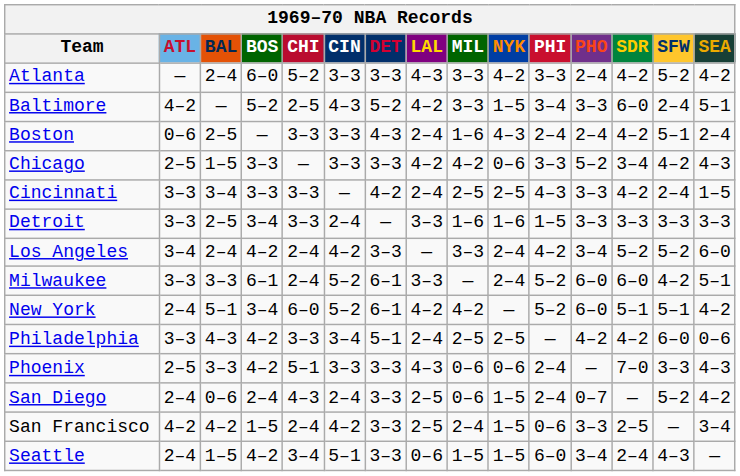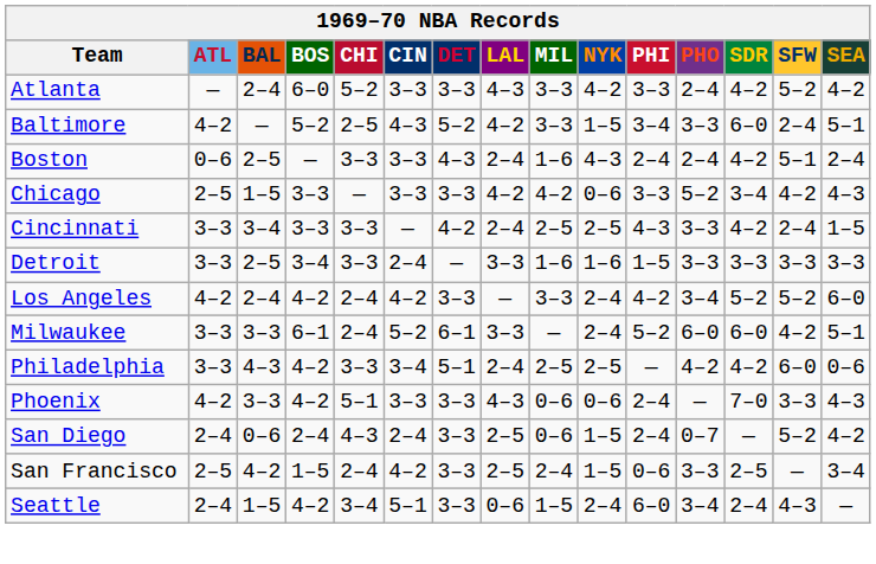Los Angeles | ATL: 3–4 -> 4–2
- row: New York | 2–4 | 5–1 | 3–4 | 6–0 | 5–2 | 6–1 | 4–2 | 4–2 | — | 5–2 | 6–0 | 5–1 | 5–1 | 4–2
Phoenix | ATL: 2–5 -> 4–2
San Francisco | ATL: 4–2 -> 2–5
Seattle | NYK: 1–5 -> 2–4
